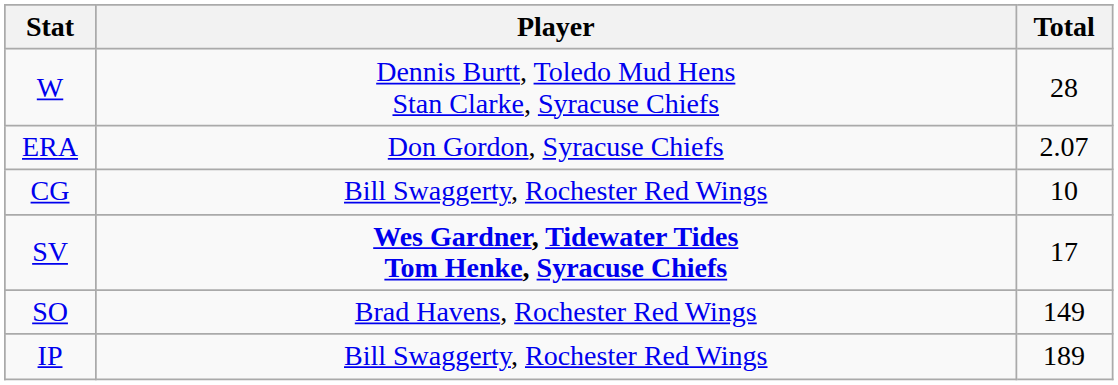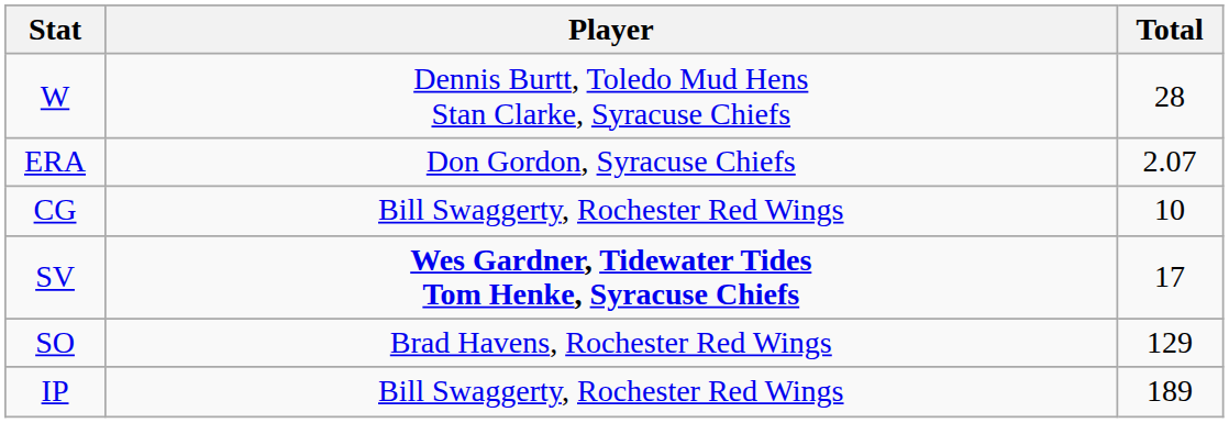SO | Total: 149 -> 129
